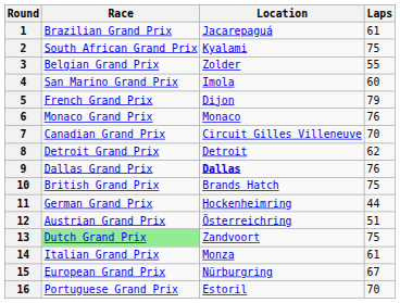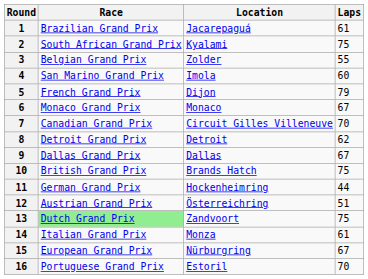6 | Laps: 76 -> 67
9 | Location: bold -> normal
9 | Laps: 76 -> 67
